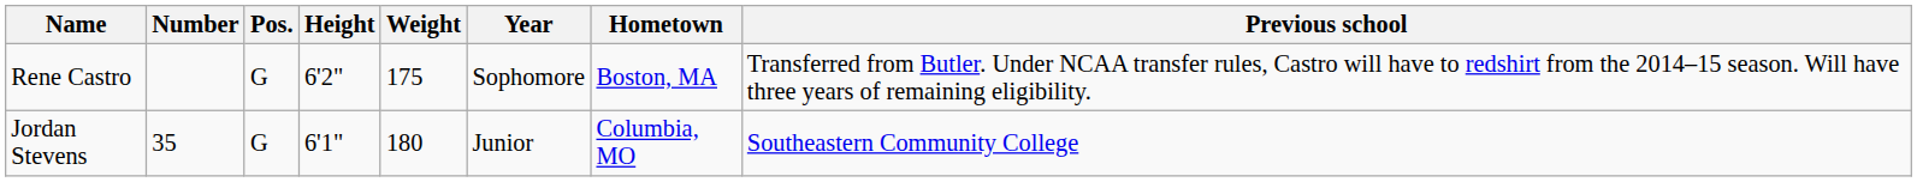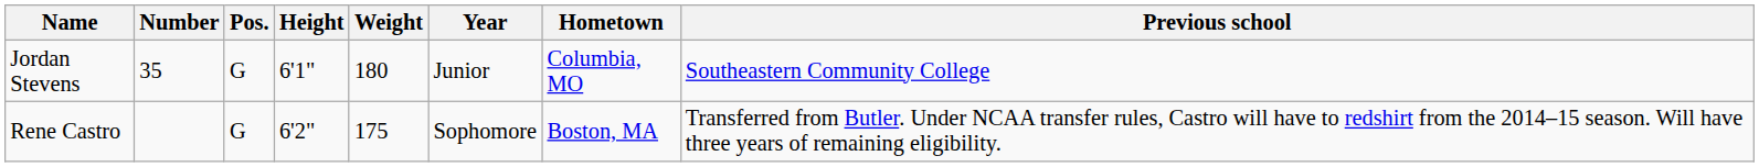rows swapped: Jordan Stevens <-> Rene Castro
